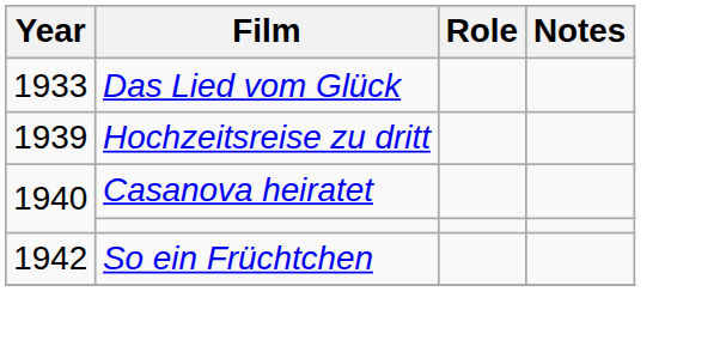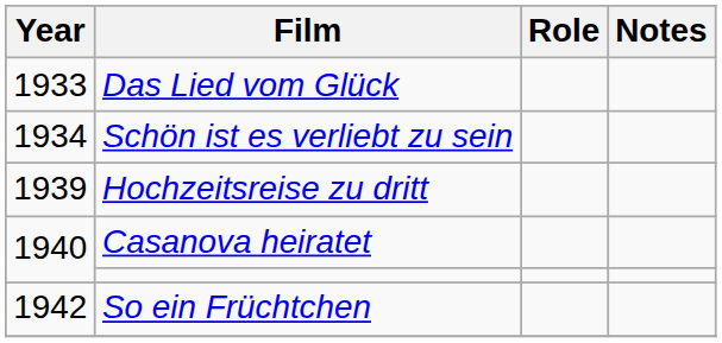+ row: 1934 | Schön ist es verliebt zu sein
